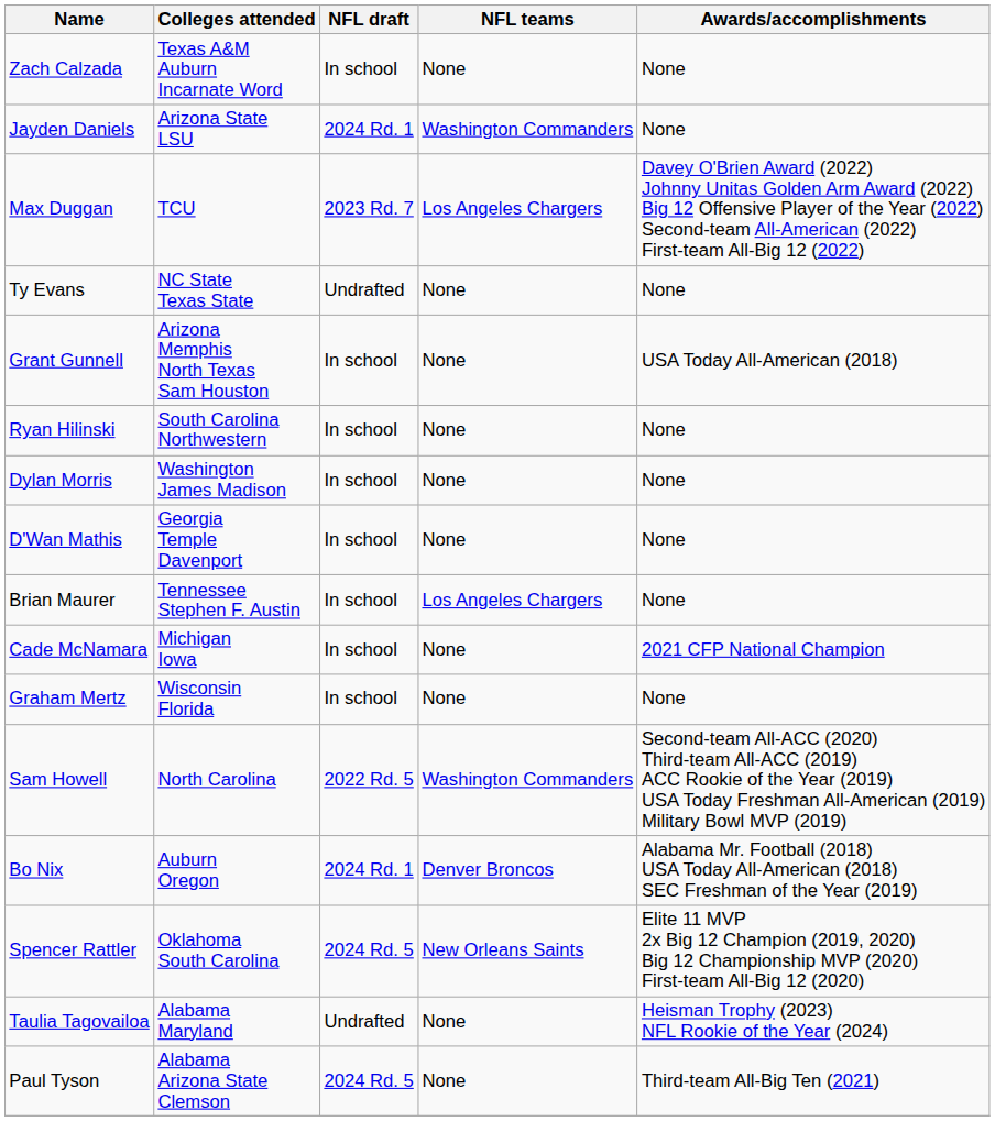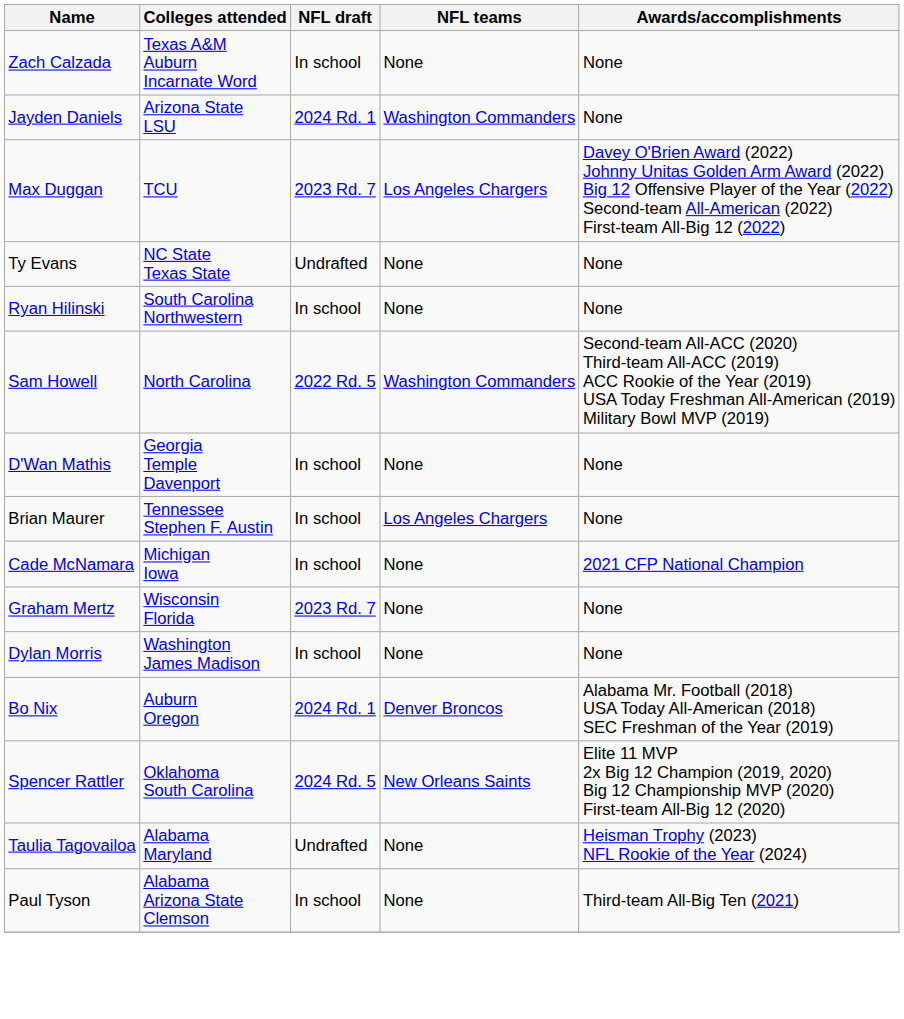- row: Grant Gunnell | Arizona Memphis North Texas Sam Houston | In school | None | USA Today All-American (2018)
rows swapped: Sam Howell <-> Dylan Morris
Graham Mertz | NFL draft: In school -> 2023 Rd. 7
Paul Tyson | NFL draft: 2024 Rd. 5 -> In school
